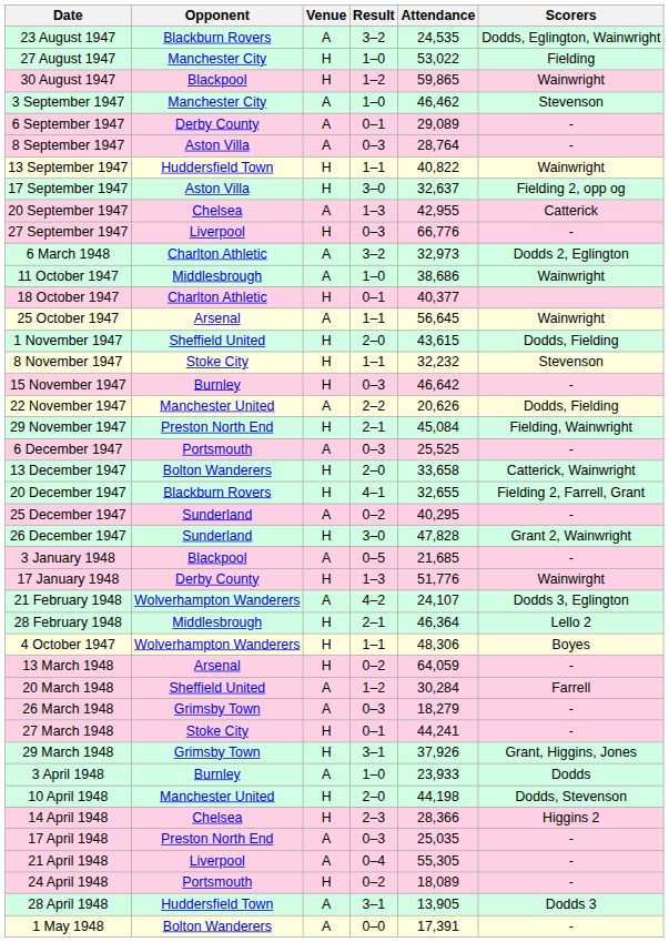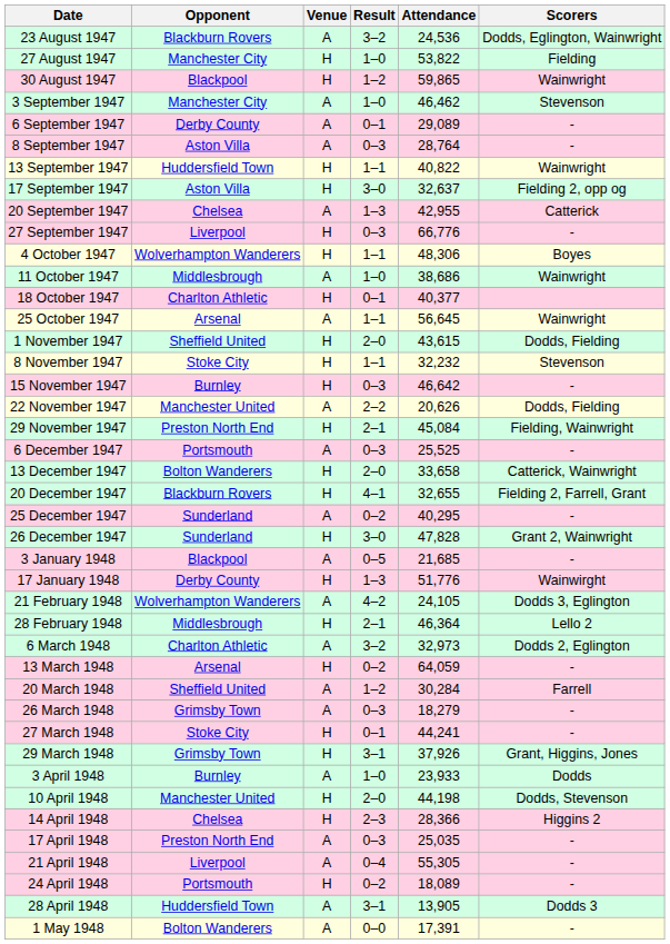23 August 1947 | Attendance: 24,535 -> 24,536
27 August 1947 | Attendance: 53,022 -> 53,822
rows swapped: 4 October 1947 <-> 6 March 1948
21 February 1948 | Attendance: 24,107 -> 24,105
